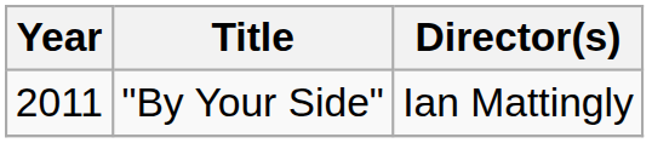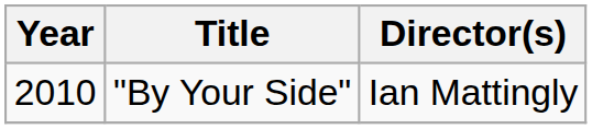"By Your Side" | Year: 2011 -> 2010
